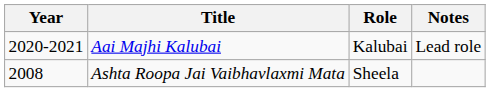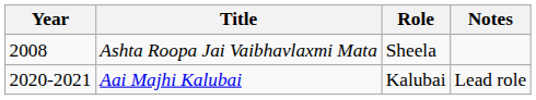rows swapped: Ashta Roopa Jai Vaibhavlaxmi Mata <-> Aai Majhi Kalubai
